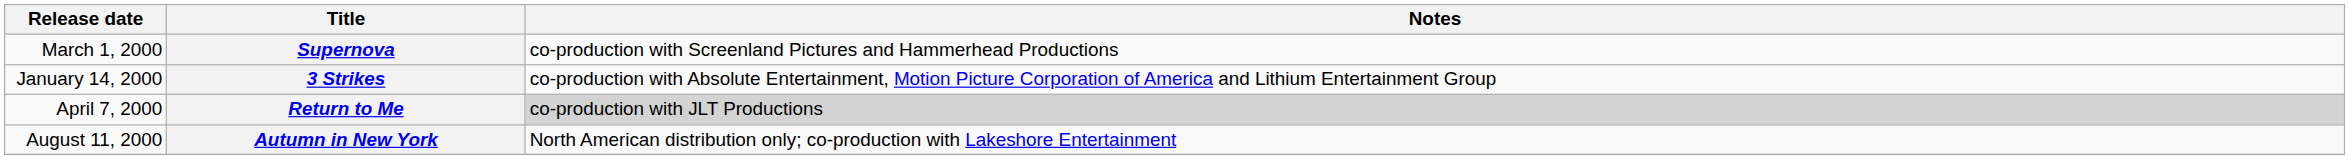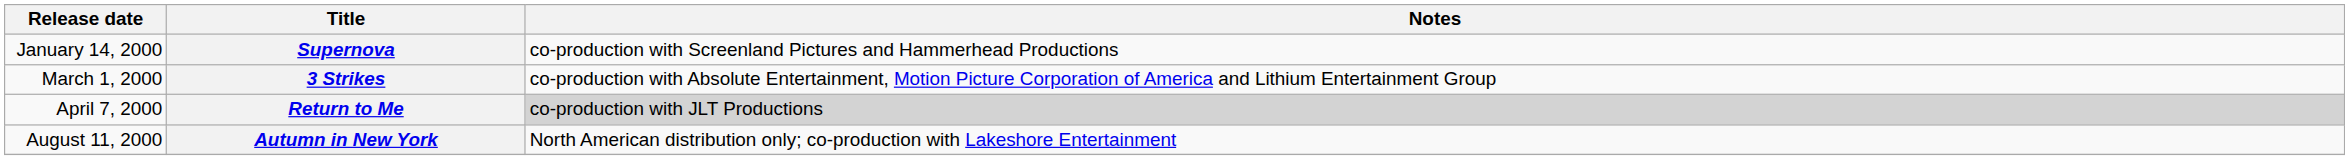Supernova | Release date: March 1, 2000 -> January 14, 2000
3 Strikes | Release date: January 14, 2000 -> March 1, 2000
